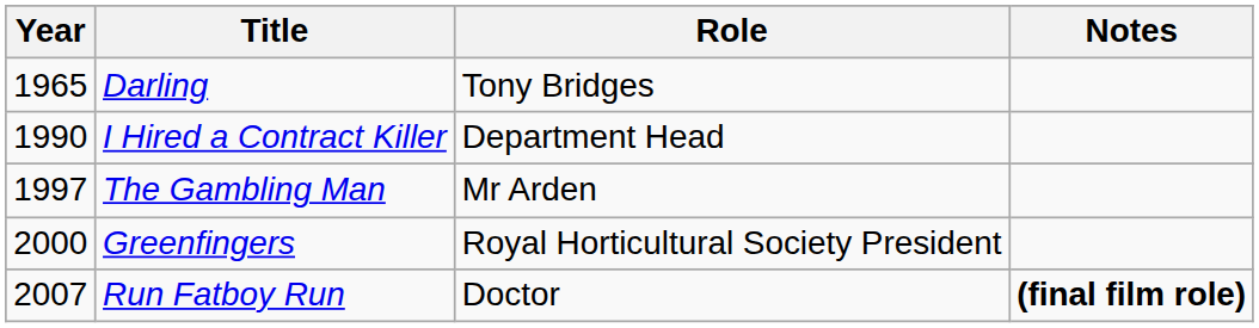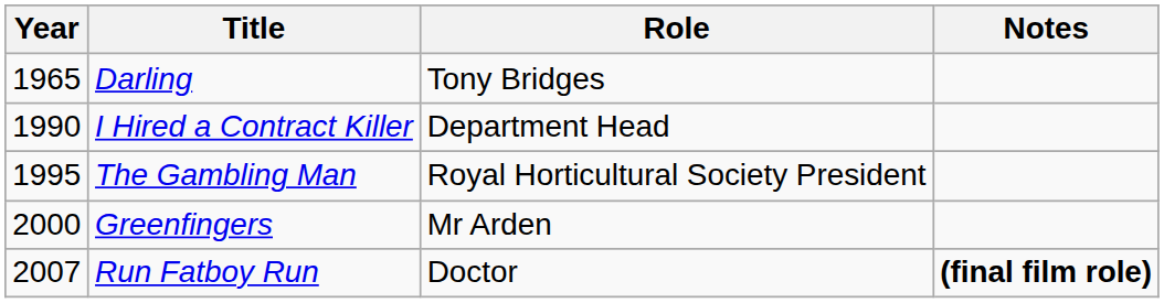The Gambling Man | Year: 1997 -> 1995
The Gambling Man | Role: Mr Arden -> Royal Horticultural Society President
Greenfingers | Role: Royal Horticultural Society President -> Mr Arden
